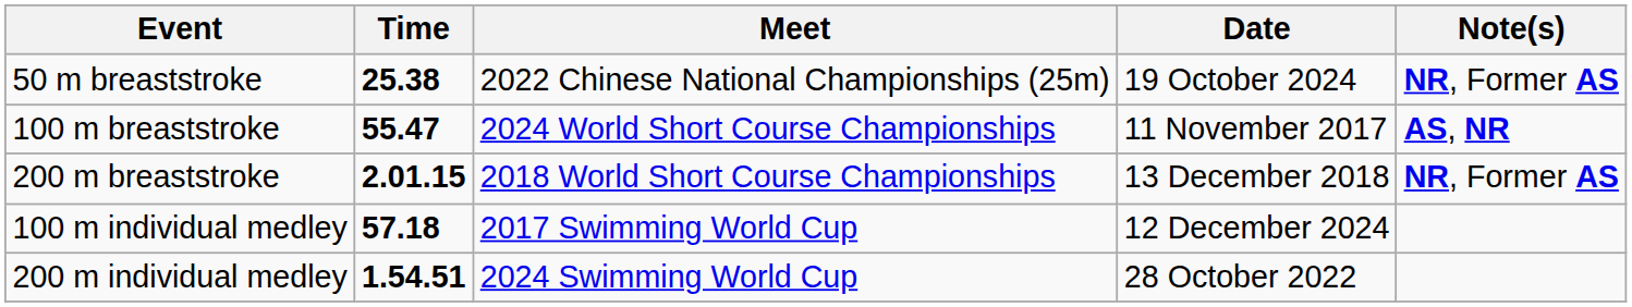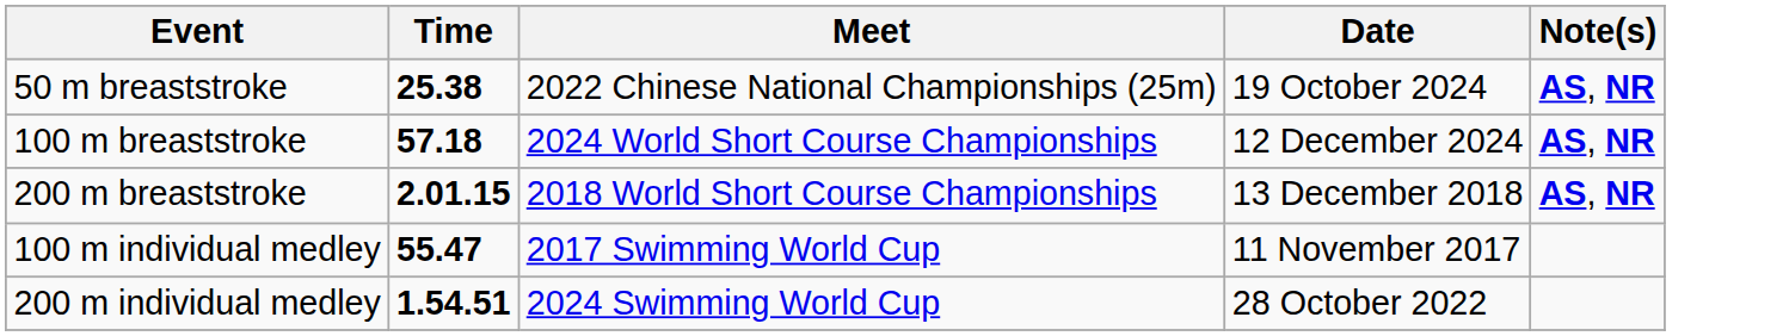50 m breaststroke | Note(s): NR, Former AS -> AS, NR
100 m breaststroke | Time: 55.47 -> 57.18
100 m breaststroke | Date: 11 November 2017 -> 12 December 2024
200 m breaststroke | Note(s): NR, Former AS -> AS, NR
100 m individual medley | Time: 57.18 -> 55.47
100 m individual medley | Date: 12 December 2024 -> 11 November 2017
